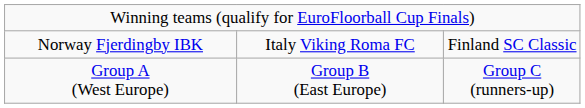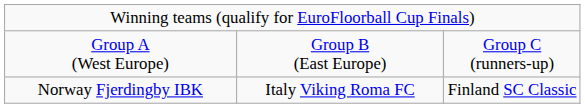rows swapped: Group A (West Europe) <-> Norway Fjerdingby IBK
